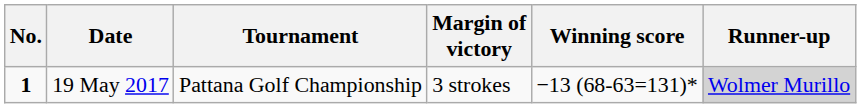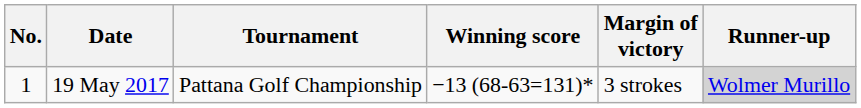columns swapped: Winning score <-> Margin of victory
19 May 2017 | No.: bold -> normal
